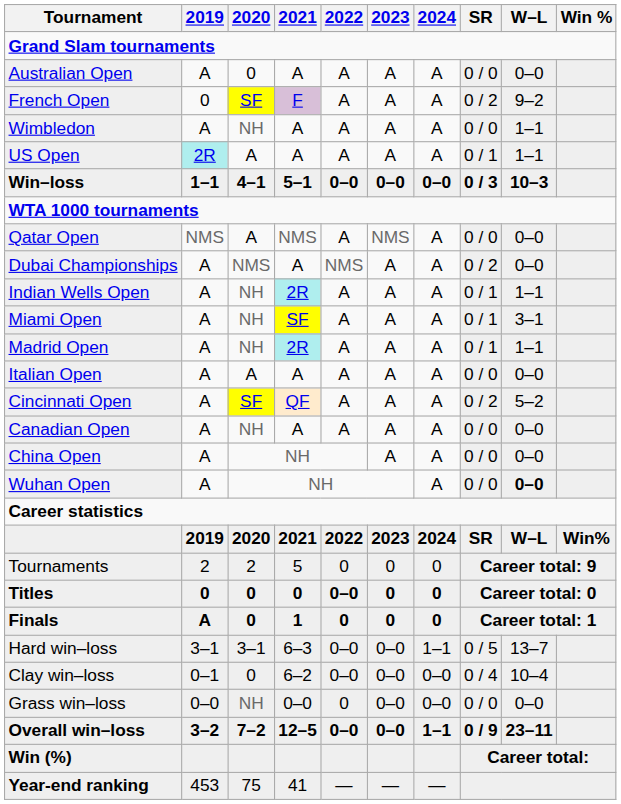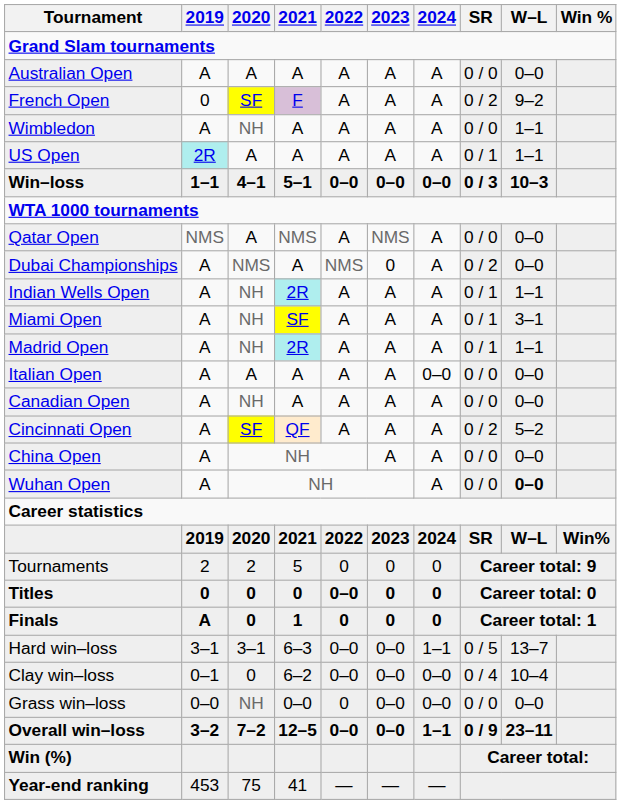Australian Open | 2020: 0 -> A
Dubai Championships | 2023: A -> 0
Italian Open | 2024: A -> 0–0
rows swapped: Canadian Open <-> Cincinnati Open
